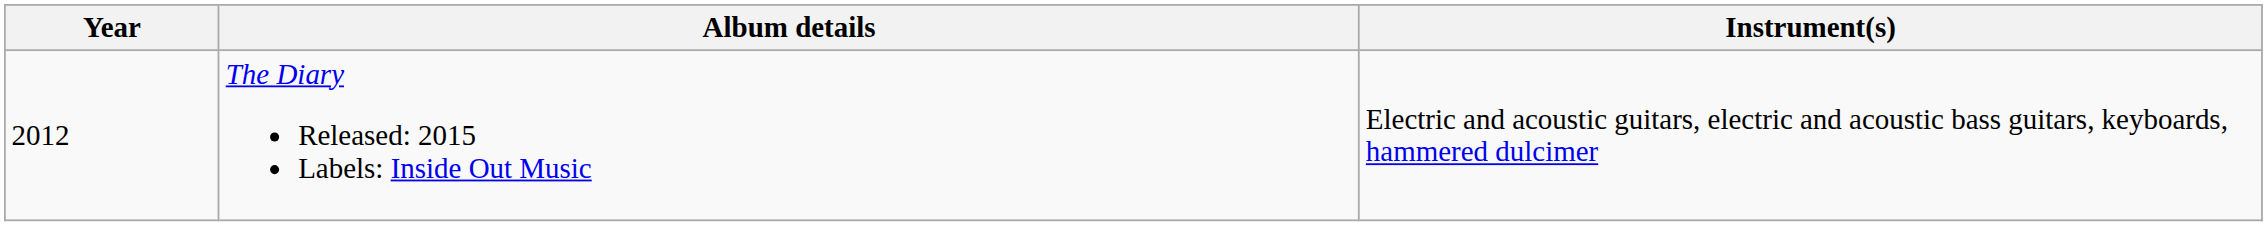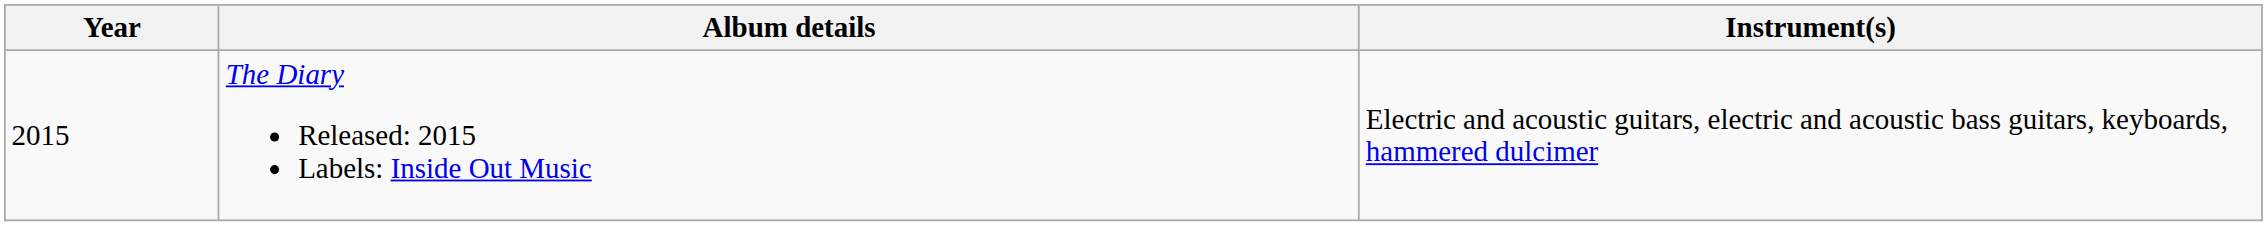The Diary Released: 2015 Labels: Inside Out Music | Year: 2012 -> 2015
